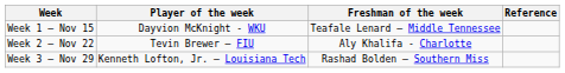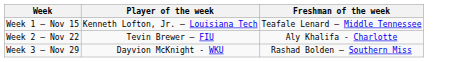- column: Reference
Week 1 – Nov 15 | Player of the week: Dayvion McKnight - WKU -> Kenneth Lofton, Jr. – Louisiana Tech
Week 3 – Nov 29 | Player of the week: Kenneth Lofton, Jr. – Louisiana Tech -> Dayvion McKnight - WKU
